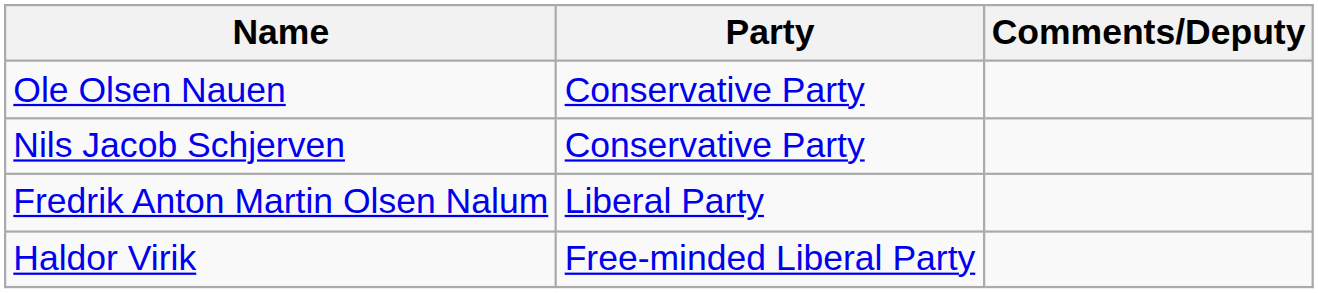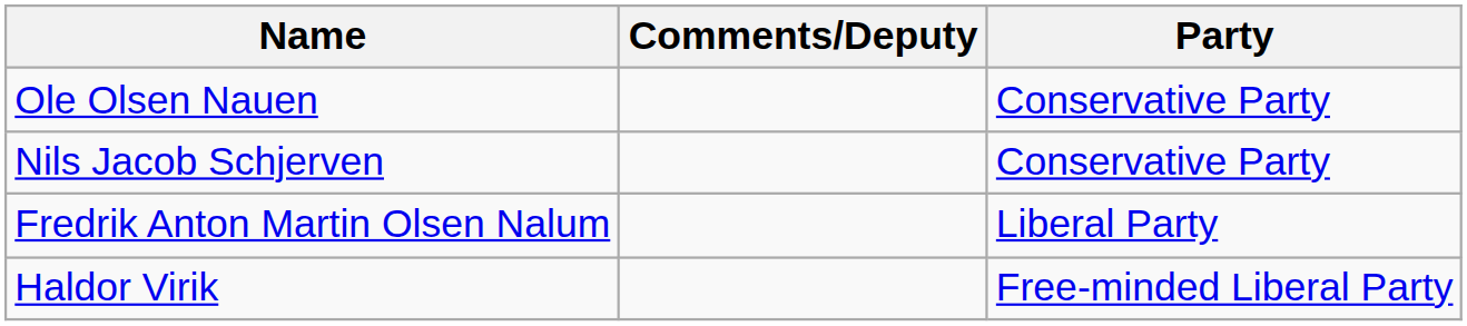columns swapped: Party <-> Comments/Deputy
